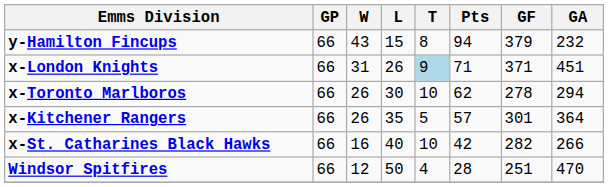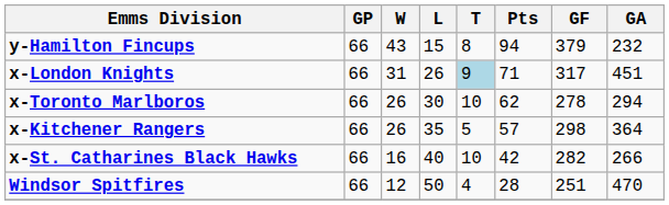x-London Knights | GF: 371 -> 317
x-Kitchener Rangers | GF: 301 -> 298
